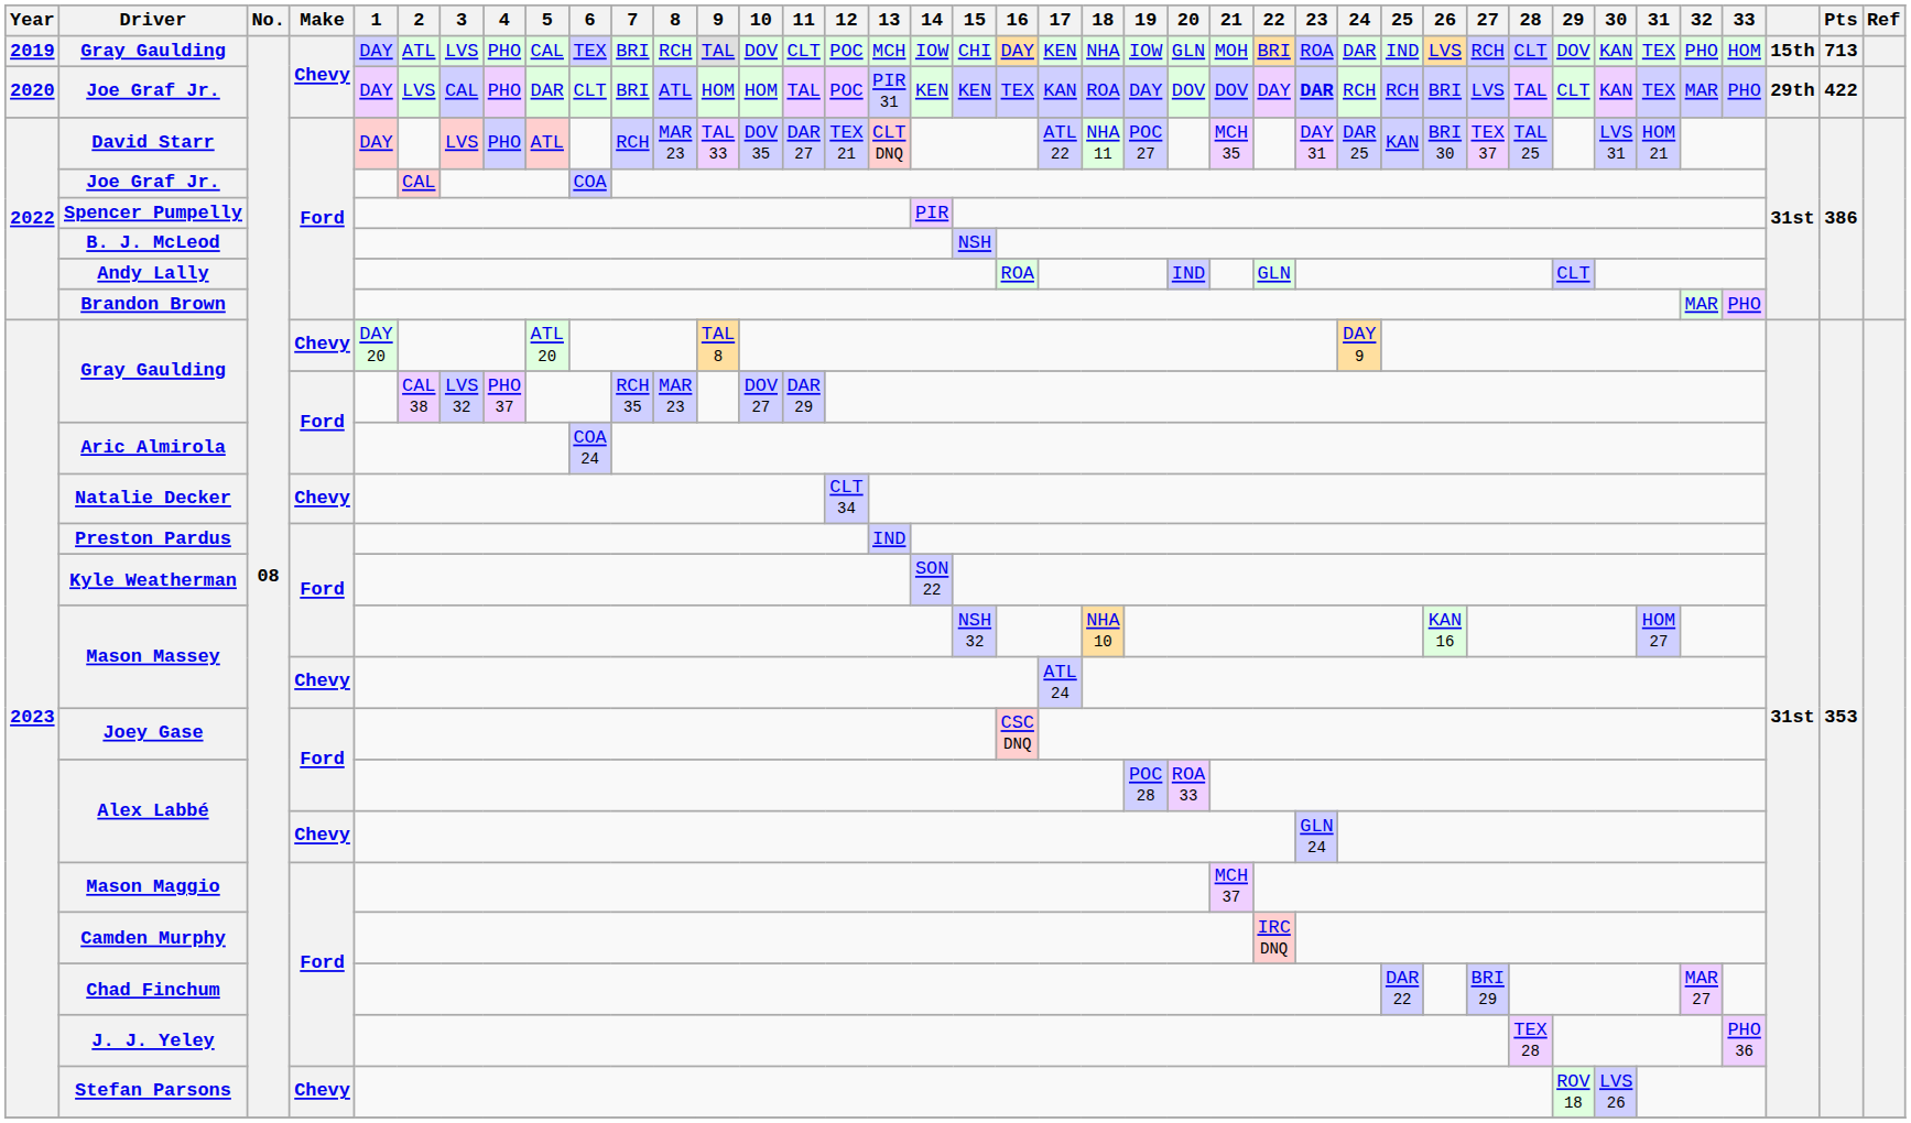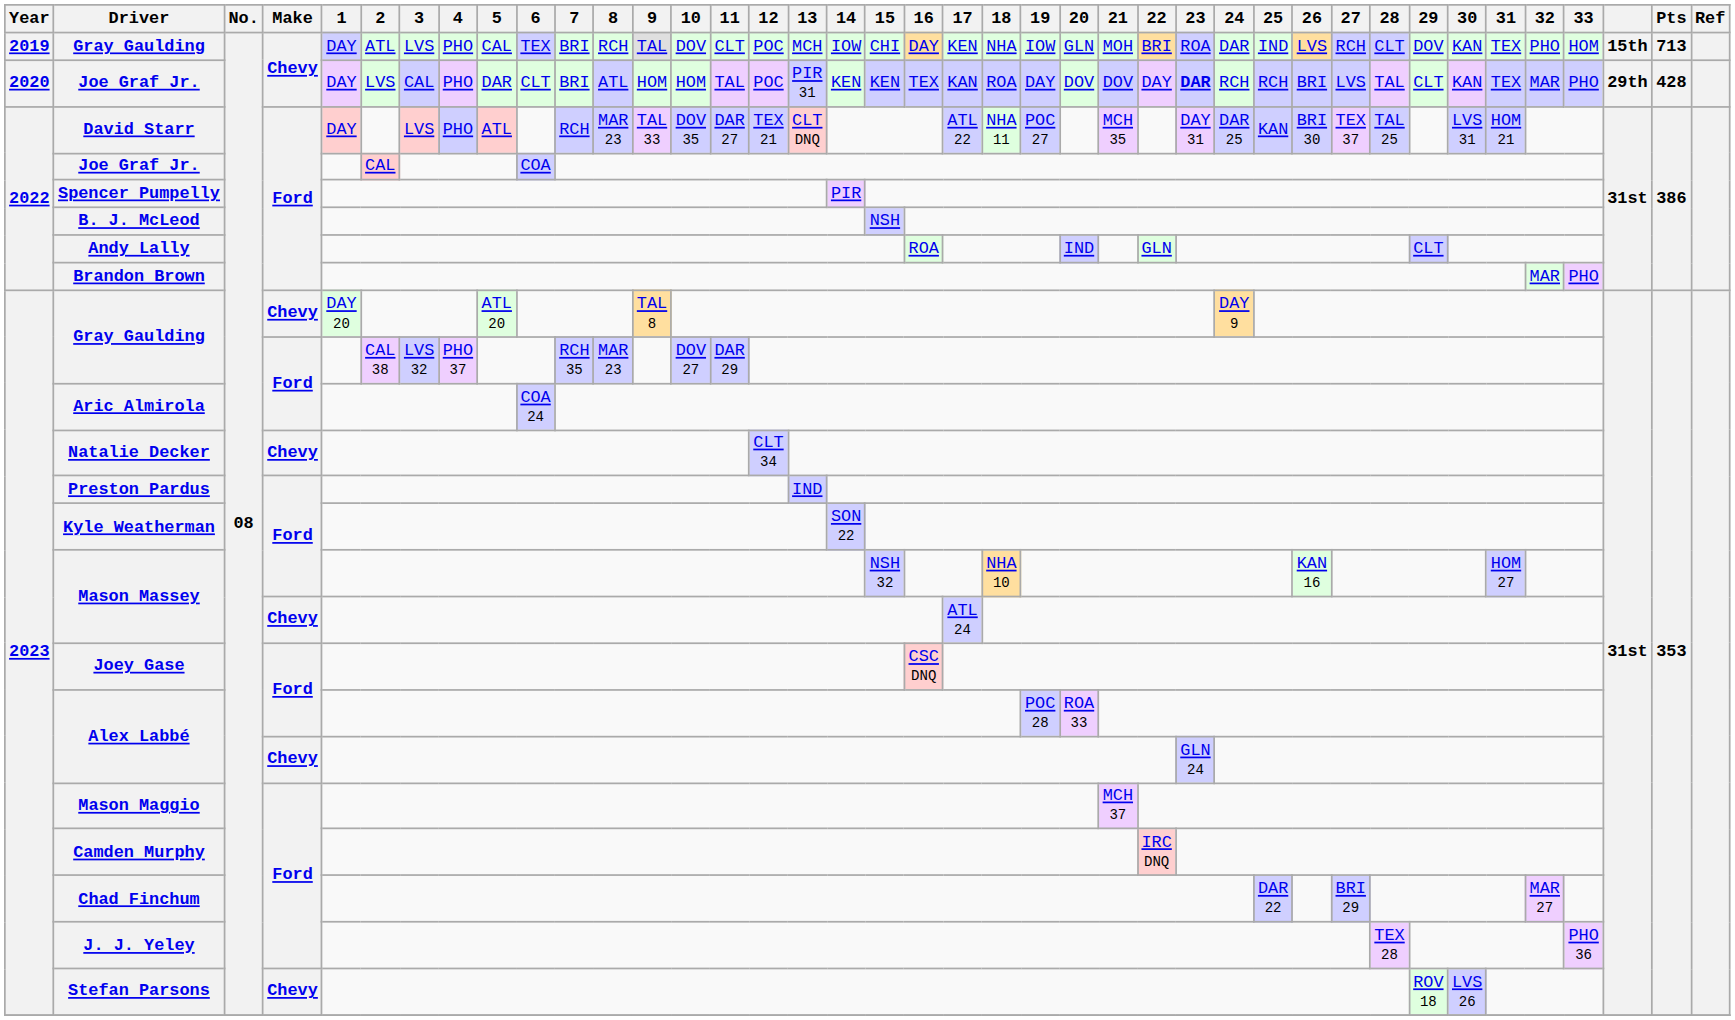Joe Graf Jr. / Chevy | Pts: 422 -> 428
